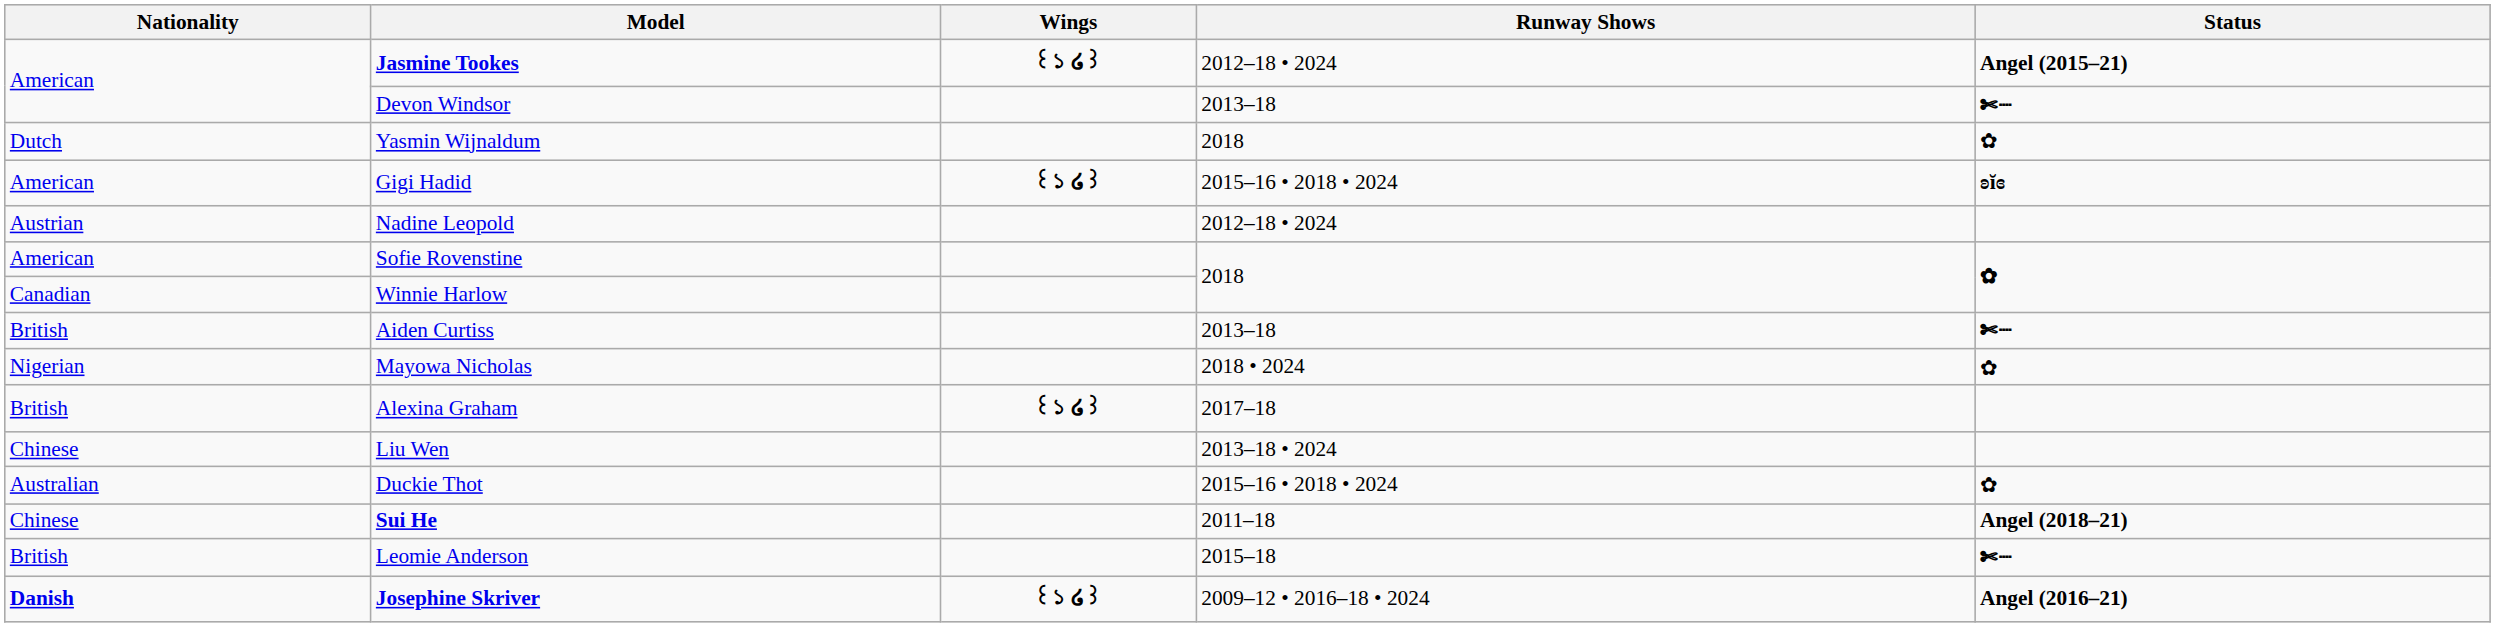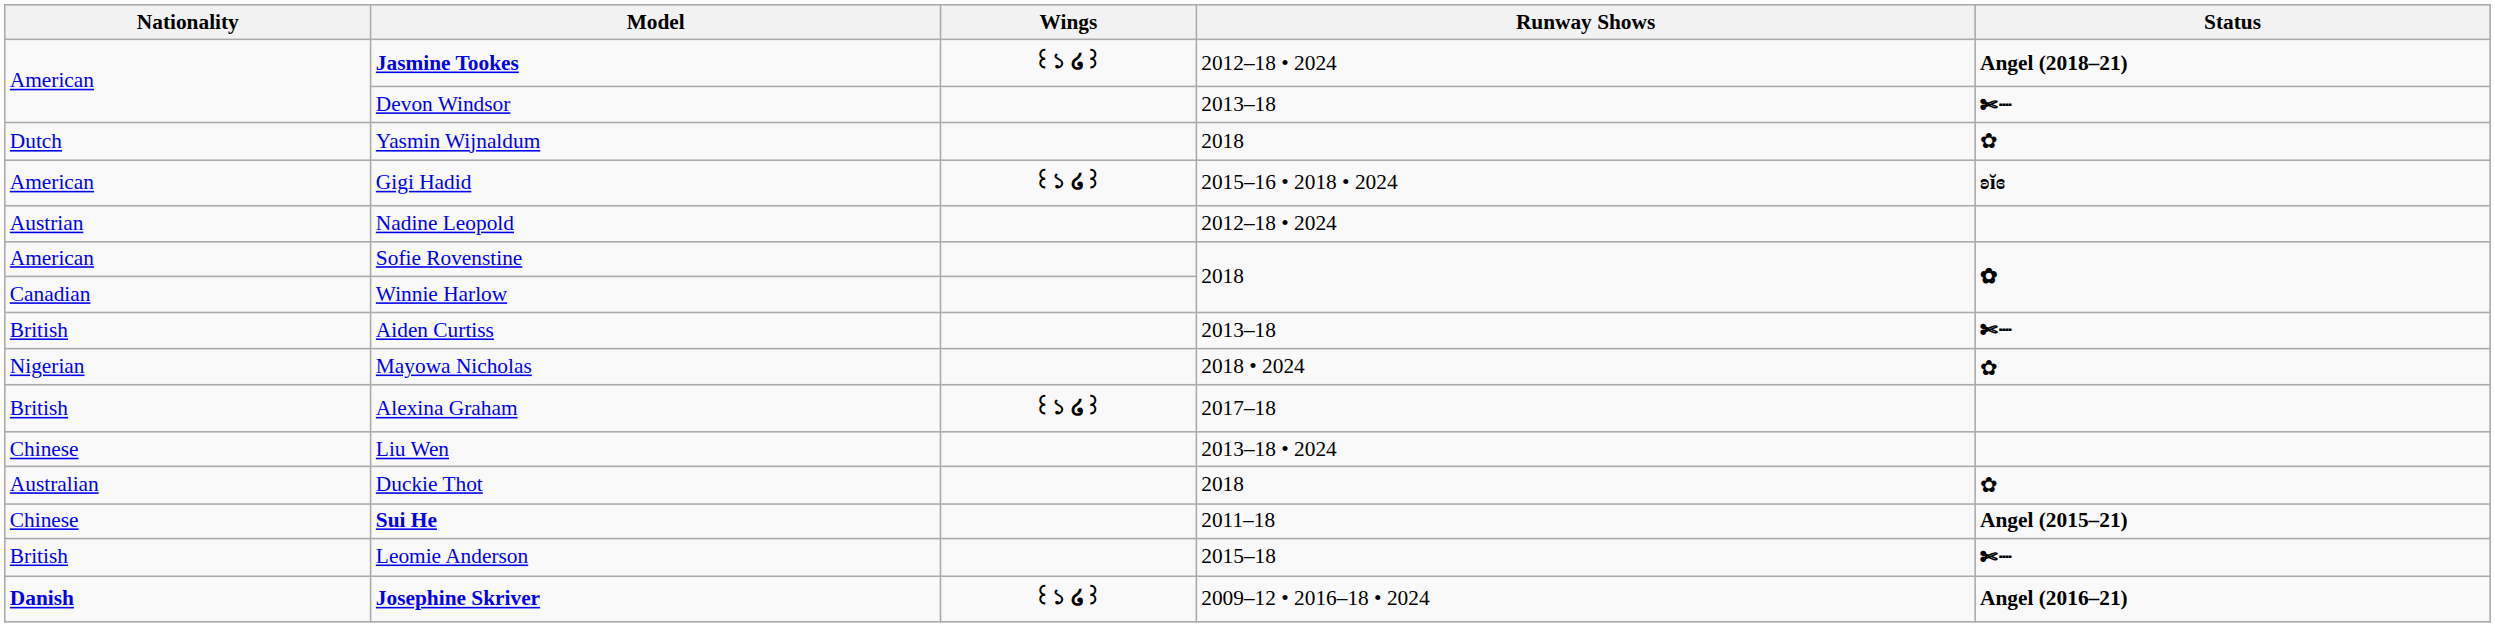Jasmine Tookes | Status: Angel (2015–21) -> Angel (2018–21)
Duckie Thot | Runway Shows: 2015–16 • 2018 • 2024 -> 2018
Sui He | Status: Angel (2018–21) -> Angel (2015–21)
